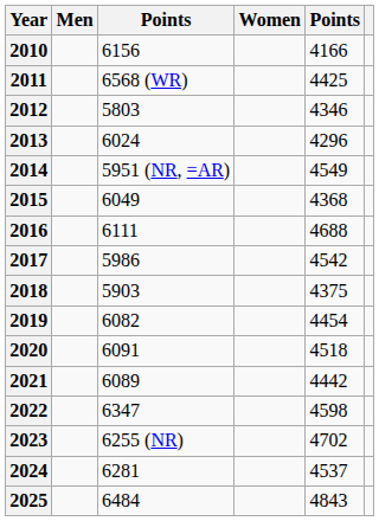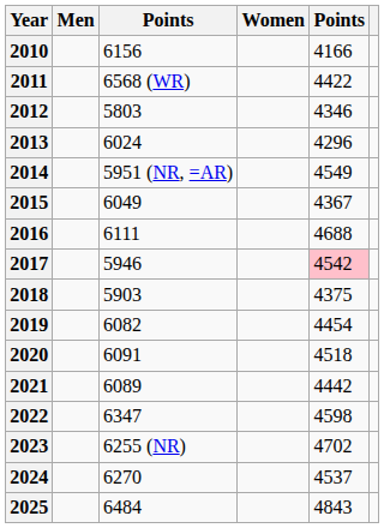2011 | column 5: 4425 -> 4422
2015 | column 5: 4368 -> 4367
2017 | column 3: 5986 -> 5946
2017 | column 5: no background -> pink background
2024 | column 3: 6281 -> 6270
